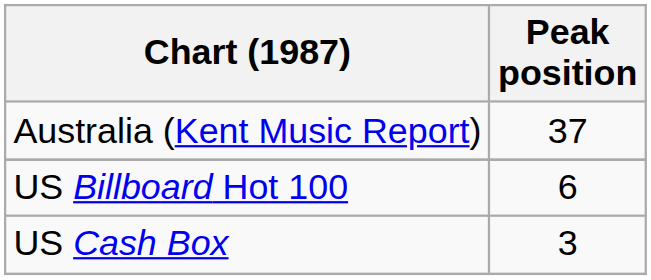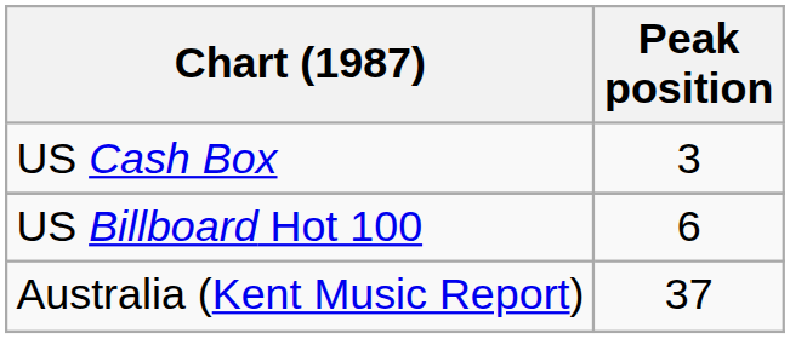rows swapped: Australia (Kent Music Report) <-> US Cash Box
